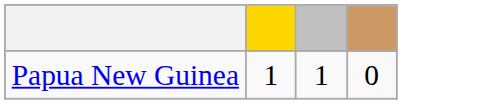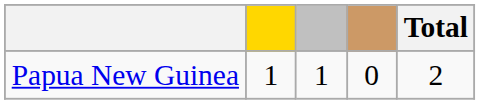+ column: Total | 2
